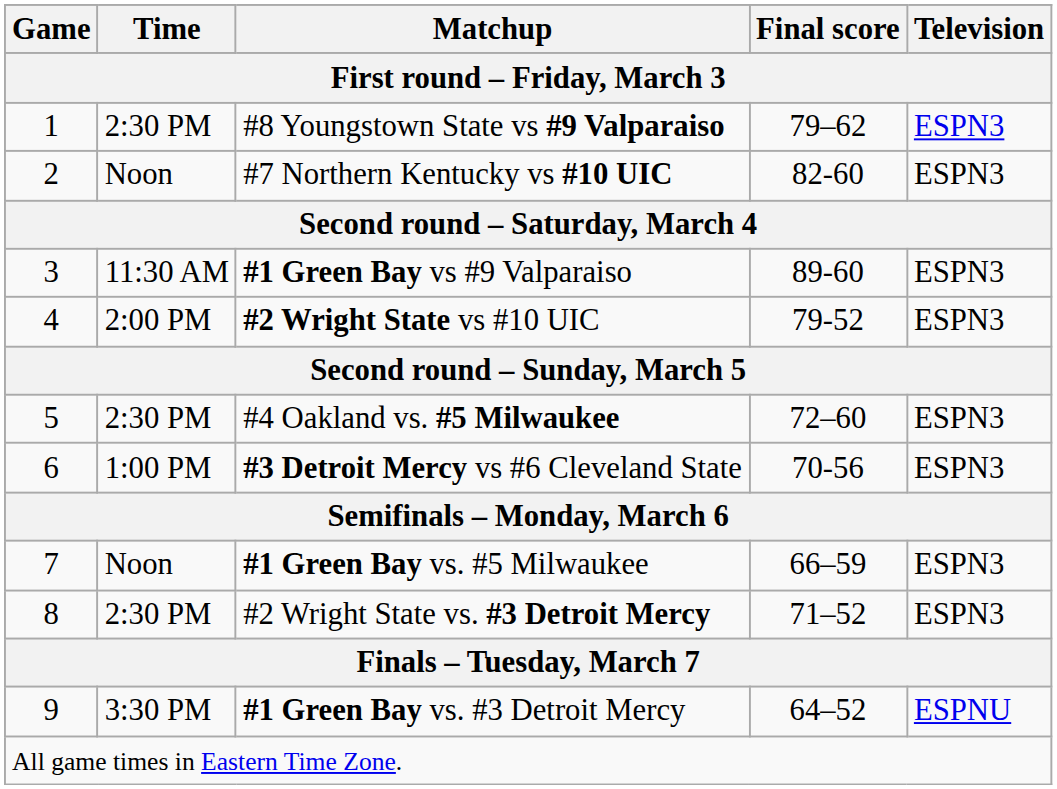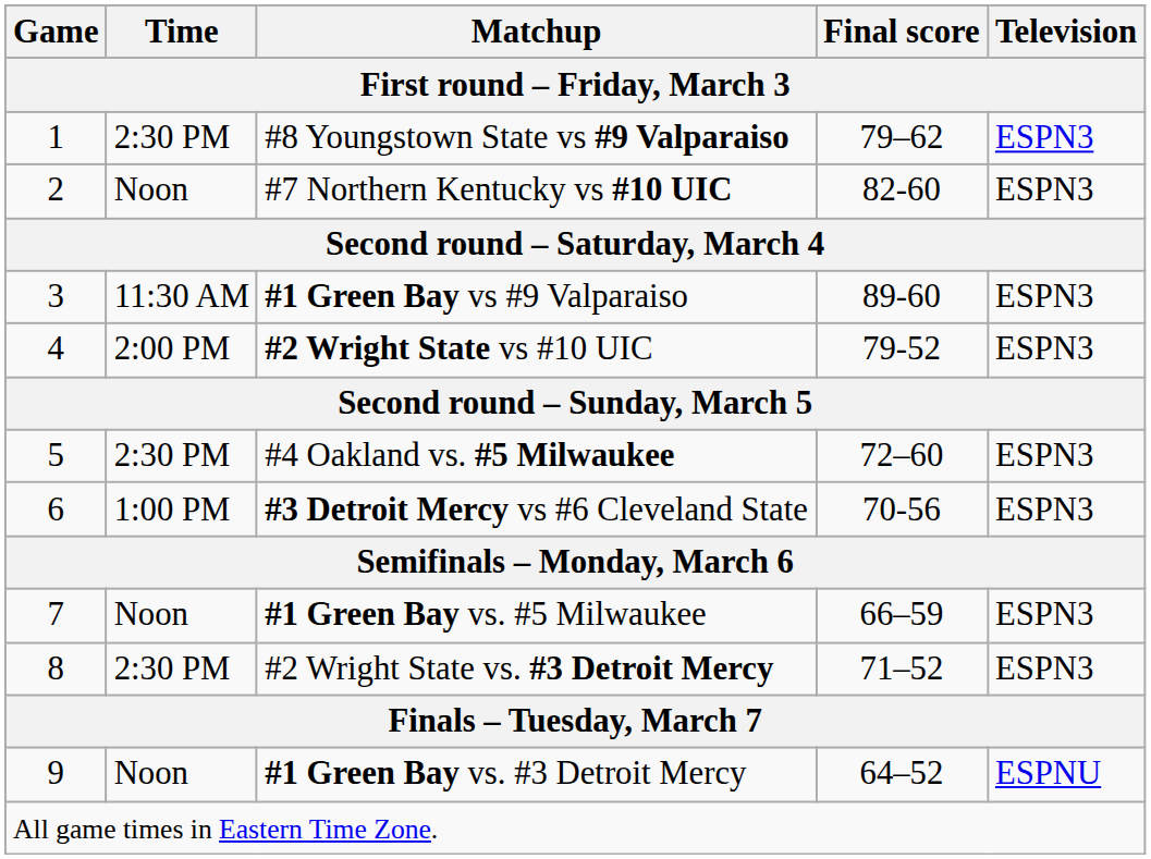#1 Green Bay vs. #3 Detroit Mercy | Time: 3:30 PM -> Noon
